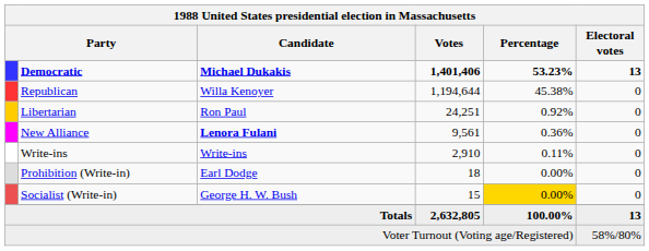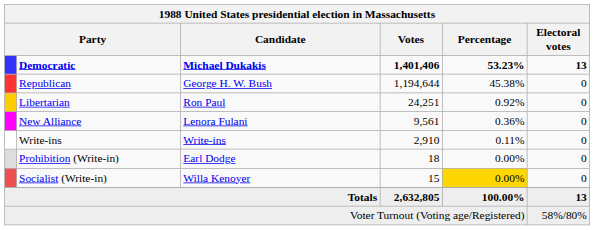Republican | Candidate: Willa Kenoyer -> George H. W. Bush
New Alliance | Candidate: bold -> normal
Socialist (Write-in) | Candidate: George H. W. Bush -> Willa Kenoyer
